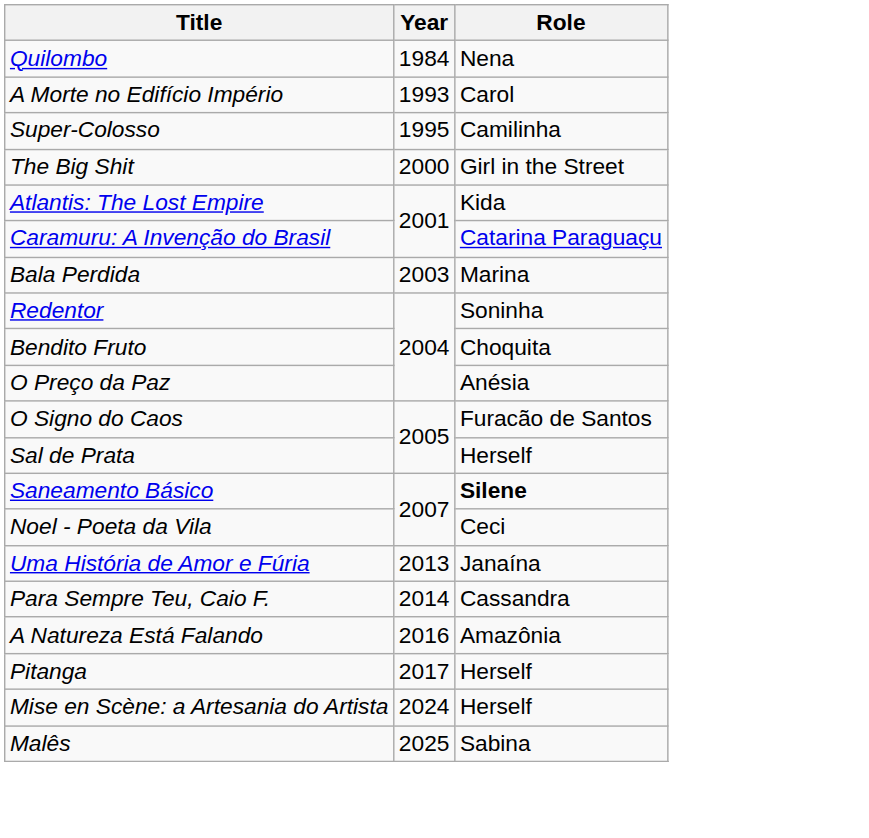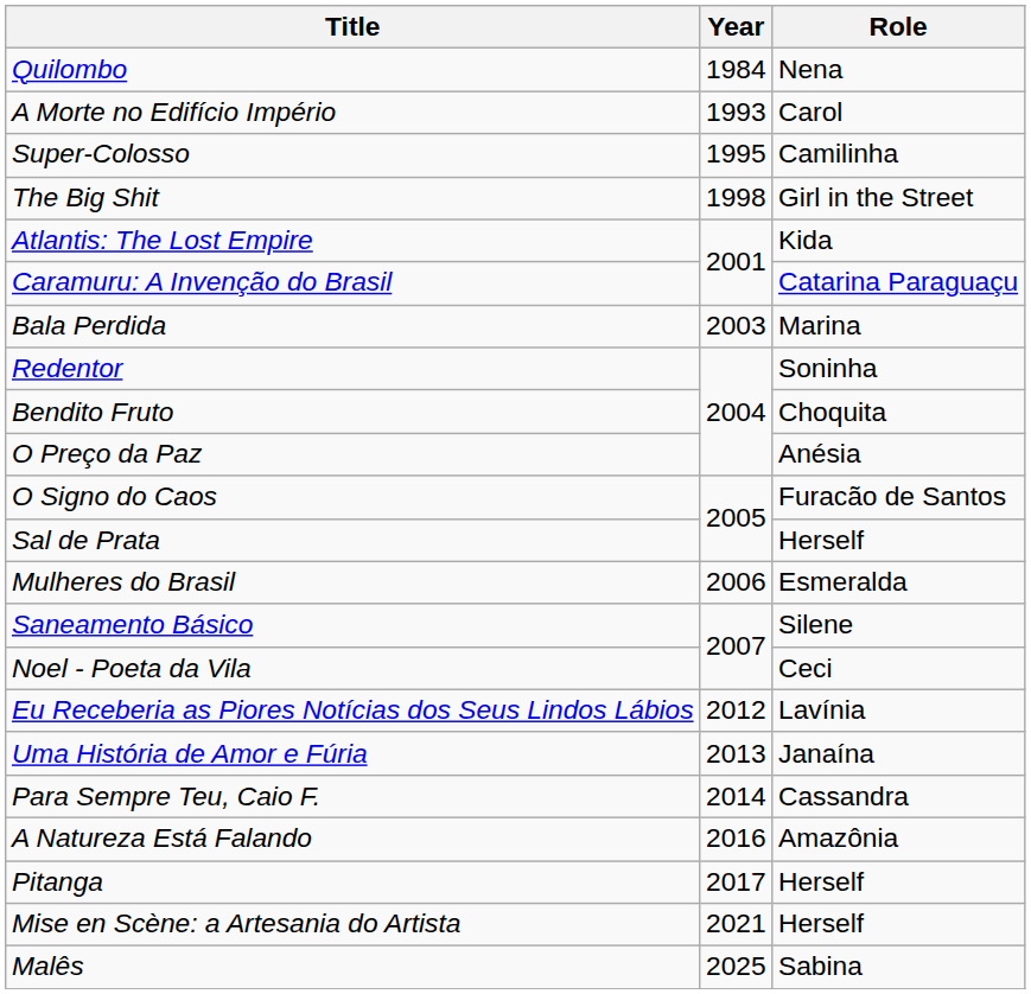The Big Shit | Year: 2000 -> 1998
+ row: Mulheres do Brasil | 2006 | Esmeralda
Saneamento Básico | Role: bold -> normal
+ row: Eu Receberia as Piores Notícias dos Seus Lindos Lábios | 2012 | Lavínia
Mise en Scène: a Artesania do Artista | Year: 2024 -> 2021
